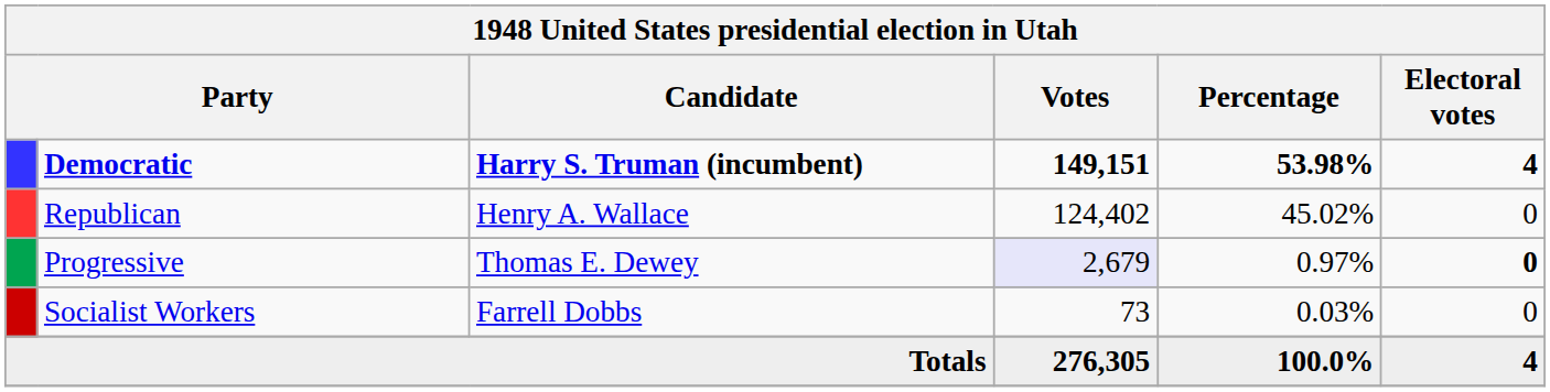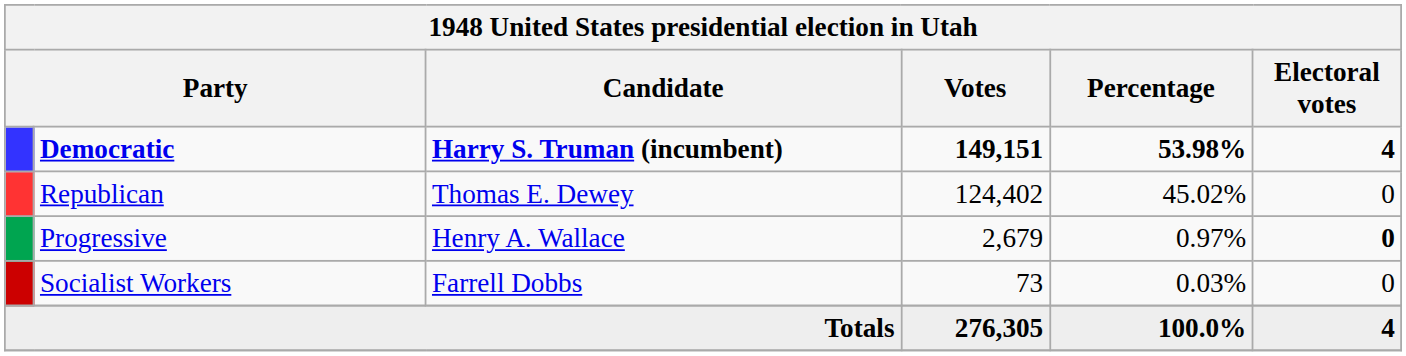Republican | Candidate: Henry A. Wallace -> Thomas E. Dewey
Progressive | Candidate: Thomas E. Dewey -> Henry A. Wallace
Progressive | Votes: lavender background -> no background
